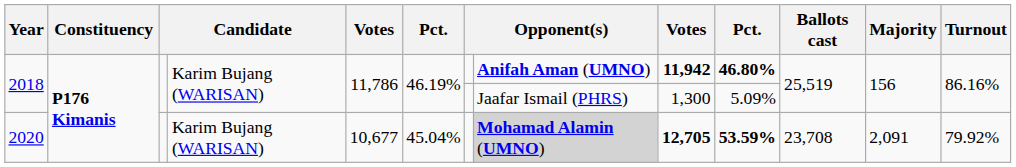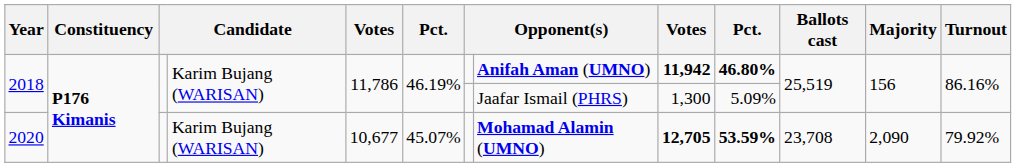2020 | column 6: 45.04% -> 45.07%
2020 | column 8: lightgrey background -> no background
2020 | Majority: 2,091 -> 2,090
